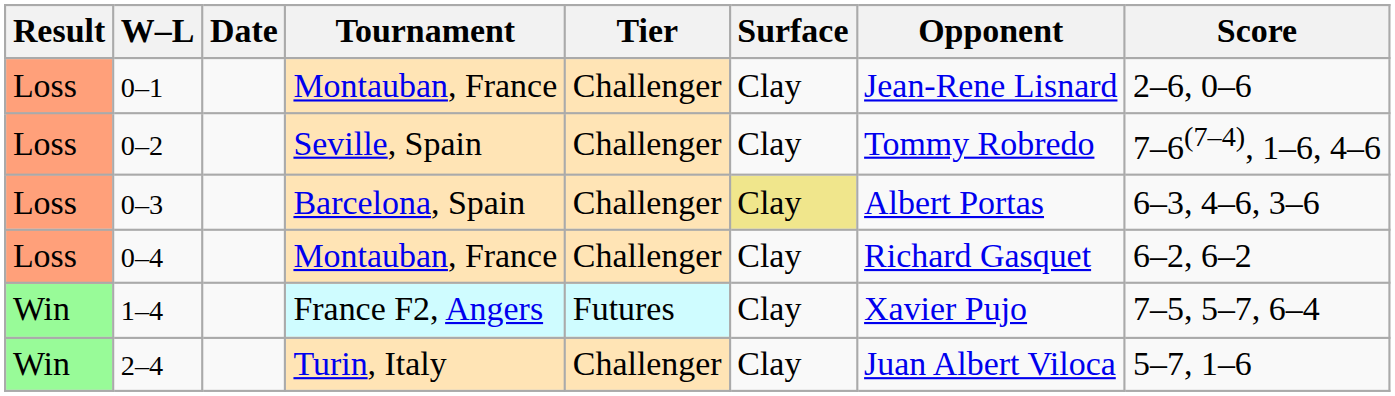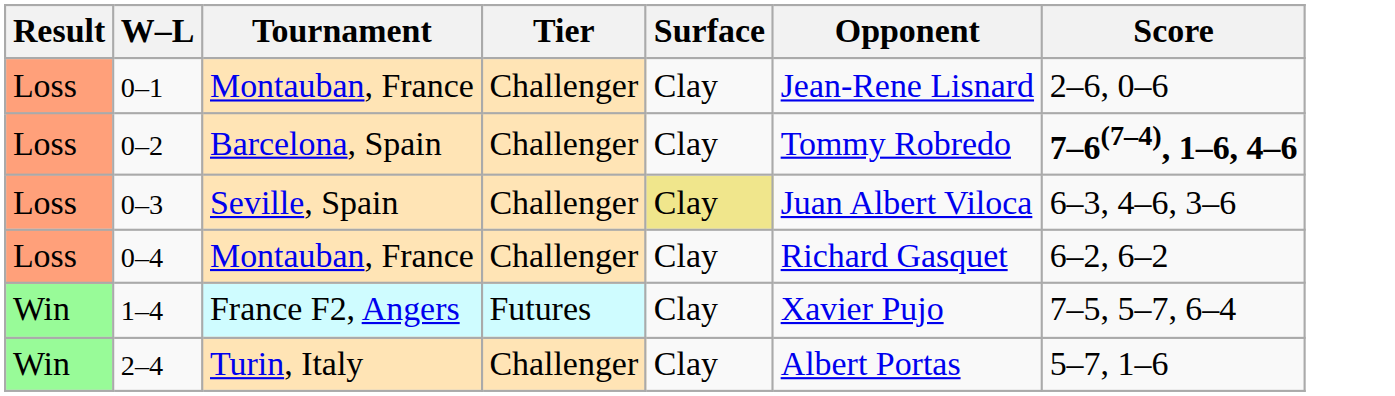- column: Date
0–2 | Tournament: Seville, Spain -> Barcelona, Spain
0–2 | Score: normal -> bold
0–3 | Tournament: Barcelona, Spain -> Seville, Spain
0–3 | Opponent: Albert Portas -> Juan Albert Viloca
2–4 | Opponent: Juan Albert Viloca -> Albert Portas
